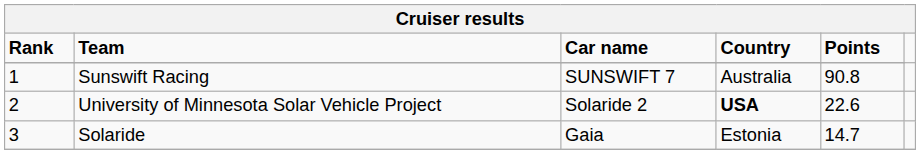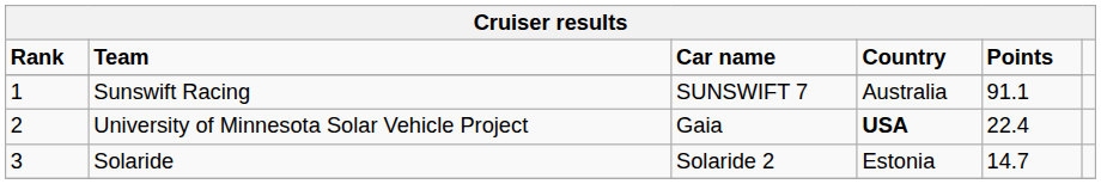Sunswift Racing | Points: 90.8 -> 91.1
University of Minnesota Solar Vehicle Project | Car name: Solaride 2 -> Gaia
University of Minnesota Solar Vehicle Project | Points: 22.6 -> 22.4
Solaride | Car name: Gaia -> Solaride 2
